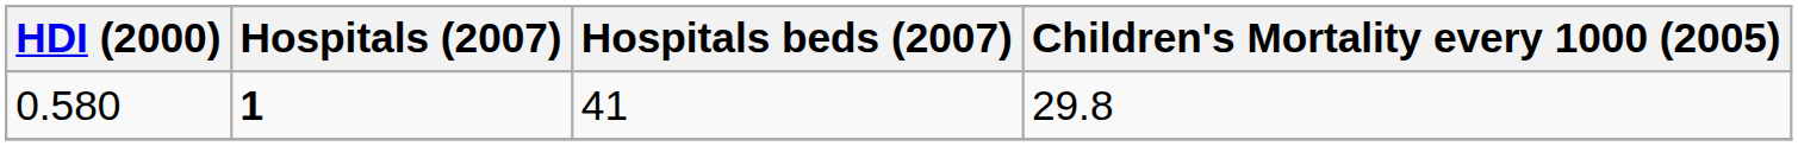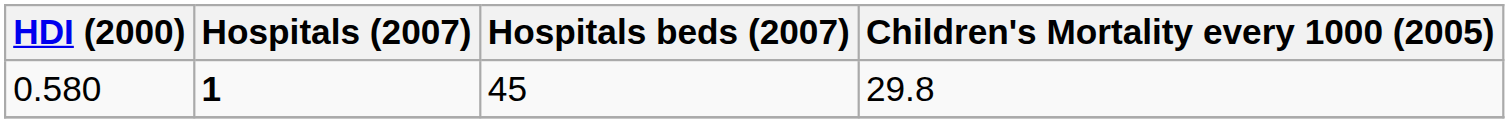0.580 | Hospitals beds (2007): 41 -> 45
